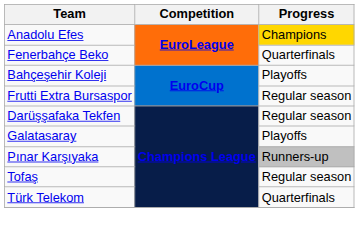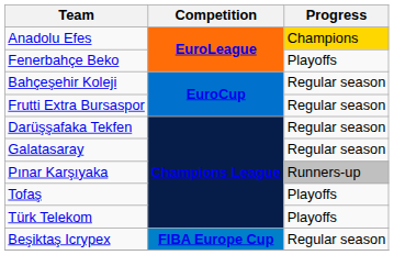Fenerbahçe Beko | Progress: Quarterfinals -> Playoffs
Bahçeşehir Koleji | Progress: Playoffs -> Regular season
Galatasaray | Progress: Playoffs -> Regular season
Tofaş | Progress: Regular season -> Playoffs
Türk Telekom | Progress: Quarterfinals -> Playoffs
+ row: Beşiktaş Icrypex | FIBA Europe Cup | Regular season
